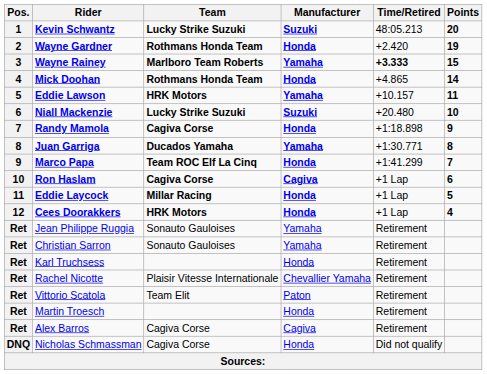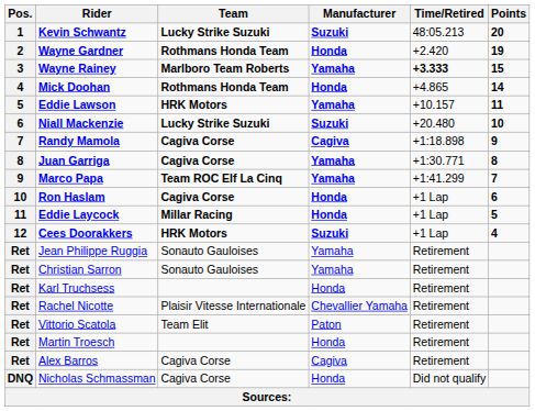Randy Mamola | Manufacturer: Honda -> Cagiva
Juan Garriga | Team: Ducados Yamaha -> Cagiva Corse
Marco Papa | Manufacturer: Honda -> Yamaha
Ron Haslam | Manufacturer: Cagiva -> Honda
Cees Doorakkers | Manufacturer: Honda -> Suzuki
